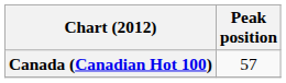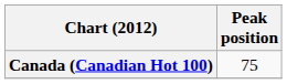Canada (Canadian Hot 100) | Peak position: 57 -> 75
